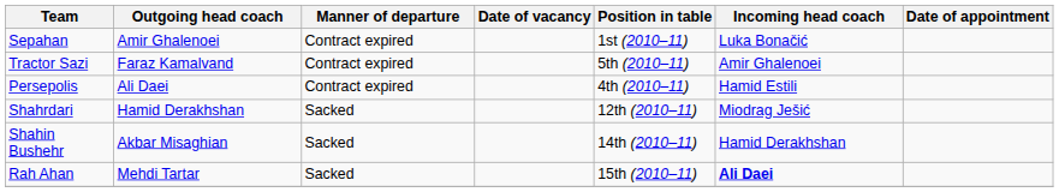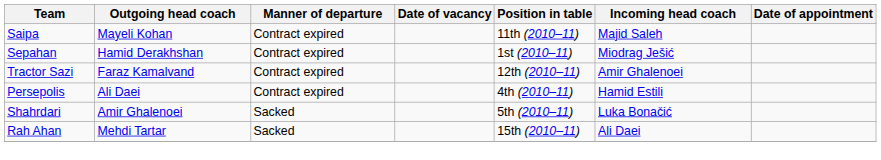+ row: Saipa | Mayeli Kohan | Contract expired | 11th (2010–11) | Majid Saleh
Sepahan | Outgoing head coach: Amir Ghalenoei -> Hamid Derakhshan
Sepahan | Incoming head coach: Luka Bonačić -> Miodrag Ješić
Tractor Sazi | Position in table: 5th (2010–11) -> 12th (2010–11)
Shahrdari | Outgoing head coach: Hamid Derakhshan -> Amir Ghalenoei
Shahrdari | Position in table: 12th (2010–11) -> 5th (2010–11)
Shahrdari | Incoming head coach: Miodrag Ješić -> Luka Bonačić
- row: Shahin Bushehr | Akbar Misaghian | Sacked | 14th (2010–11) | Hamid Derakhshan
Rah Ahan | Incoming head coach: bold -> normal
